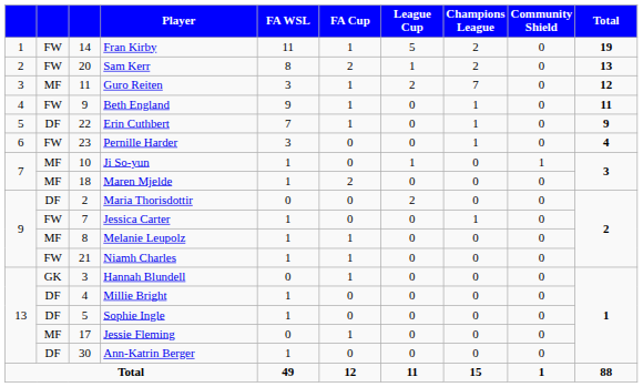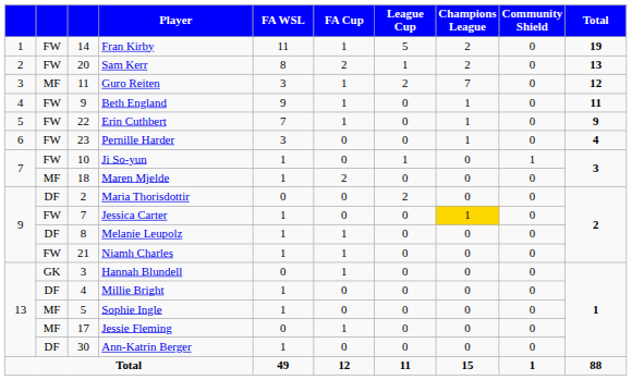Erin Cuthbert | column 2: DF -> FW
Ji So-yun | column 2: MF -> FW
Jessica Carter | Champions League: no background -> gold background
Melanie Leupolz | column 2: MF -> DF
Sophie Ingle | column 2: DF -> MF
